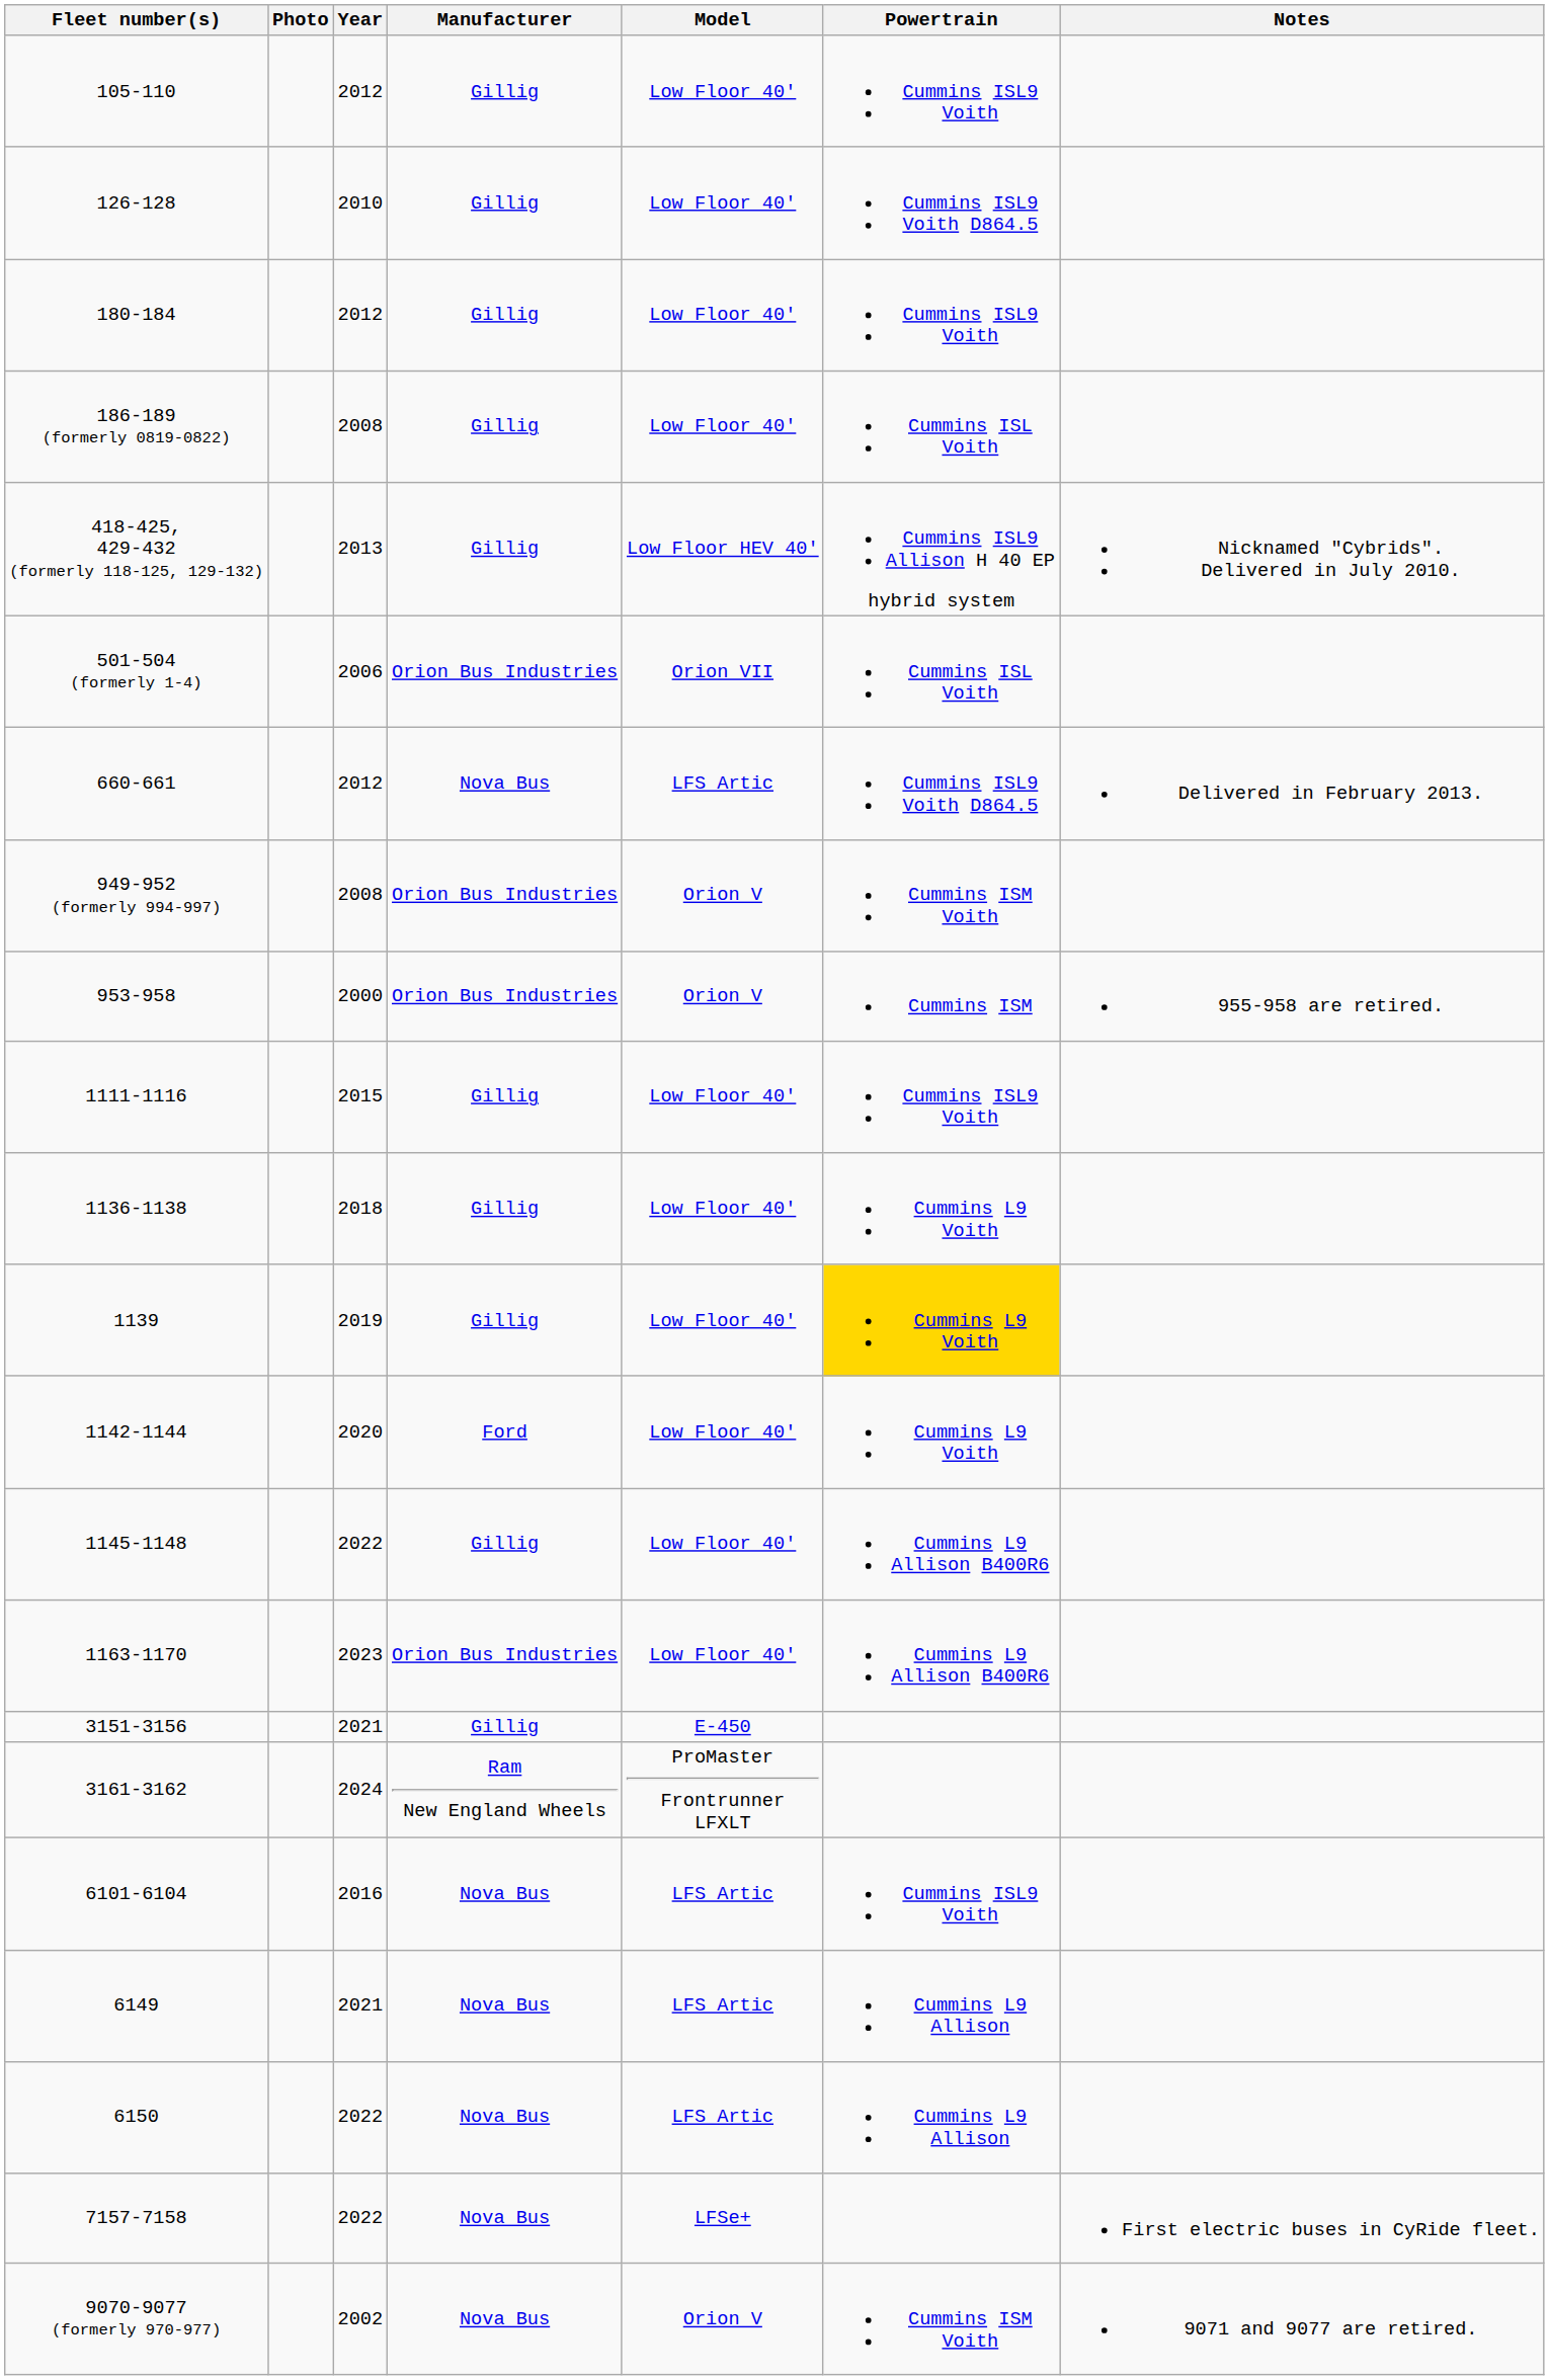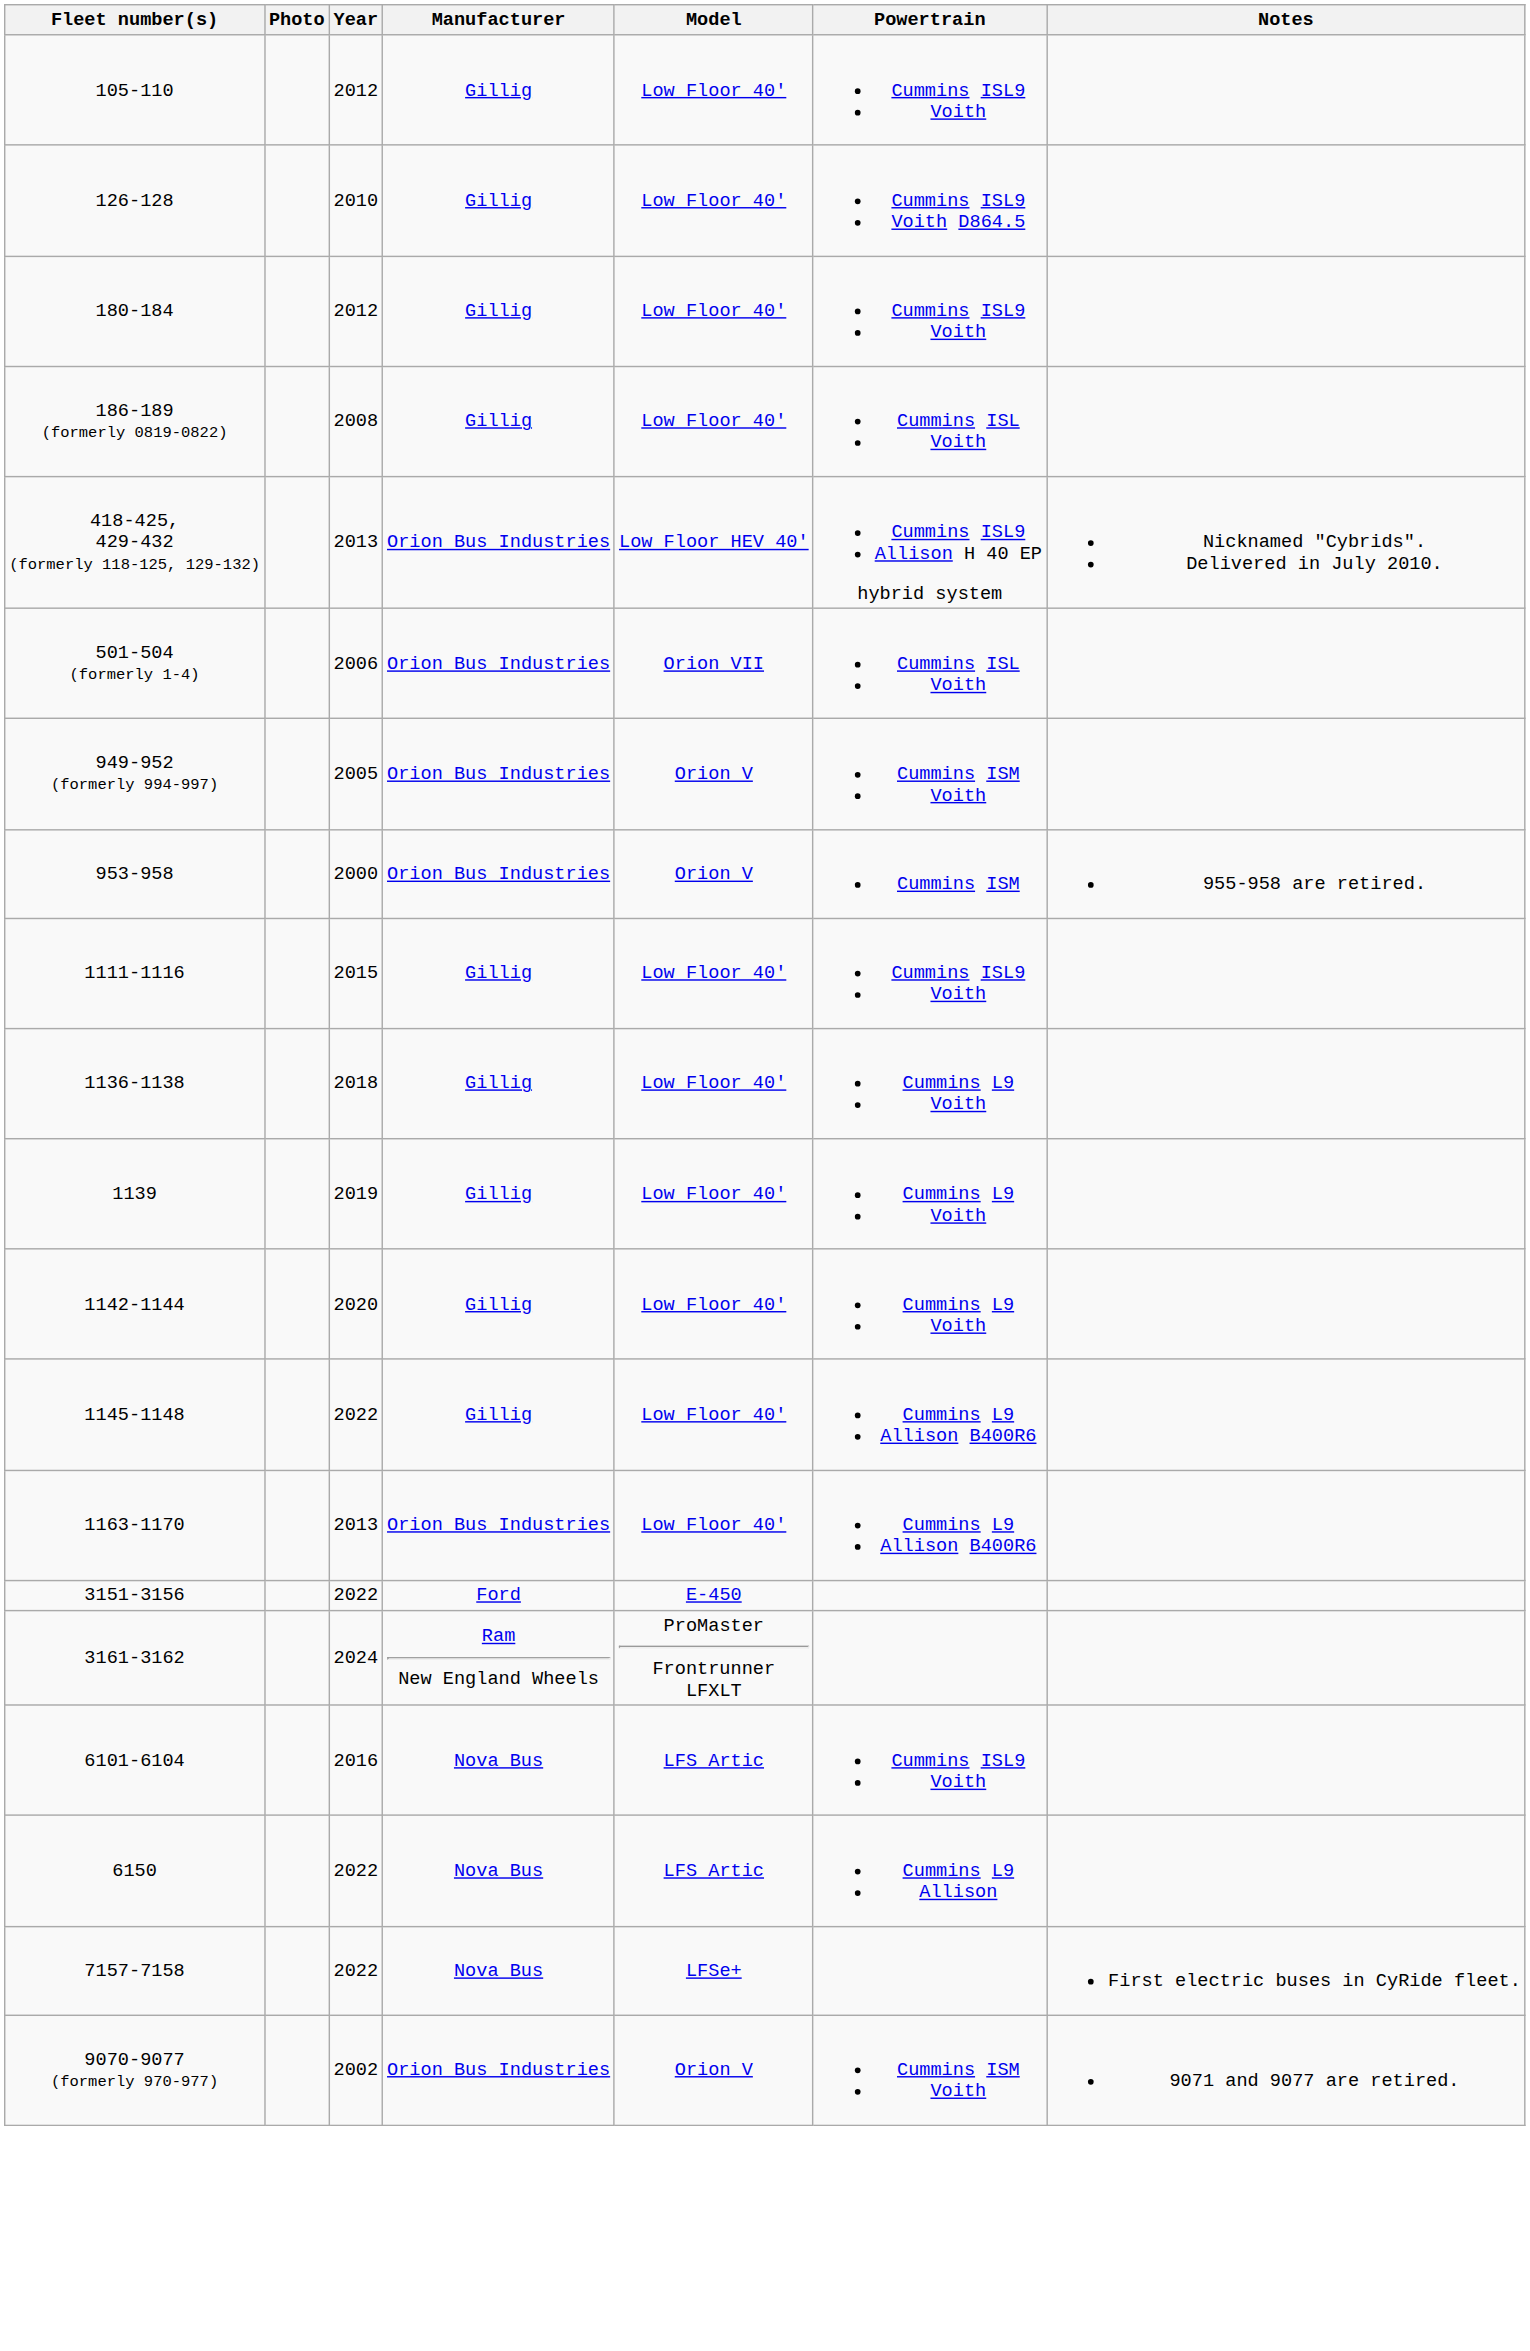418-425, 429-432 (formerly 118-125, 129-132) | Manufacturer: Gillig -> Orion Bus Industries
- row: 660-661 | 2012 | Nova Bus | LFS Artic | Cummins ISL9 Voith D864.5 | Delivered in February 2013.
949-952 (formerly 994-997) | Year: 2008 -> 2005
1139 | Powertrain: gold background -> no background
1142-1144 | Manufacturer: Ford -> Gillig
1163-1170 | Year: 2023 -> 2013
3151-3156 | Year: 2021 -> 2022
3151-3156 | Manufacturer: Gillig -> Ford
- row: 6149 | 2021 | Nova Bus | LFS Artic | Cummins L9 Allison
9070-9077 (formerly 970-977) | Manufacturer: Nova Bus -> Orion Bus Industries
